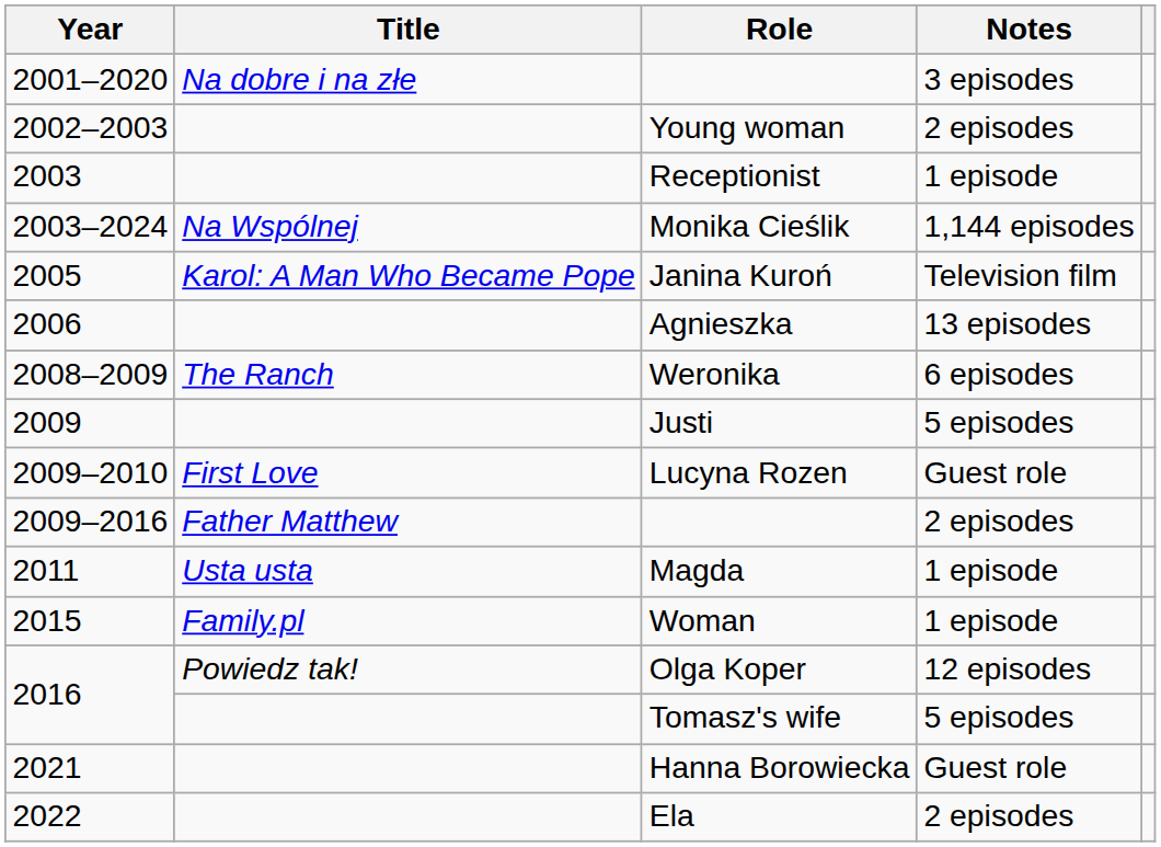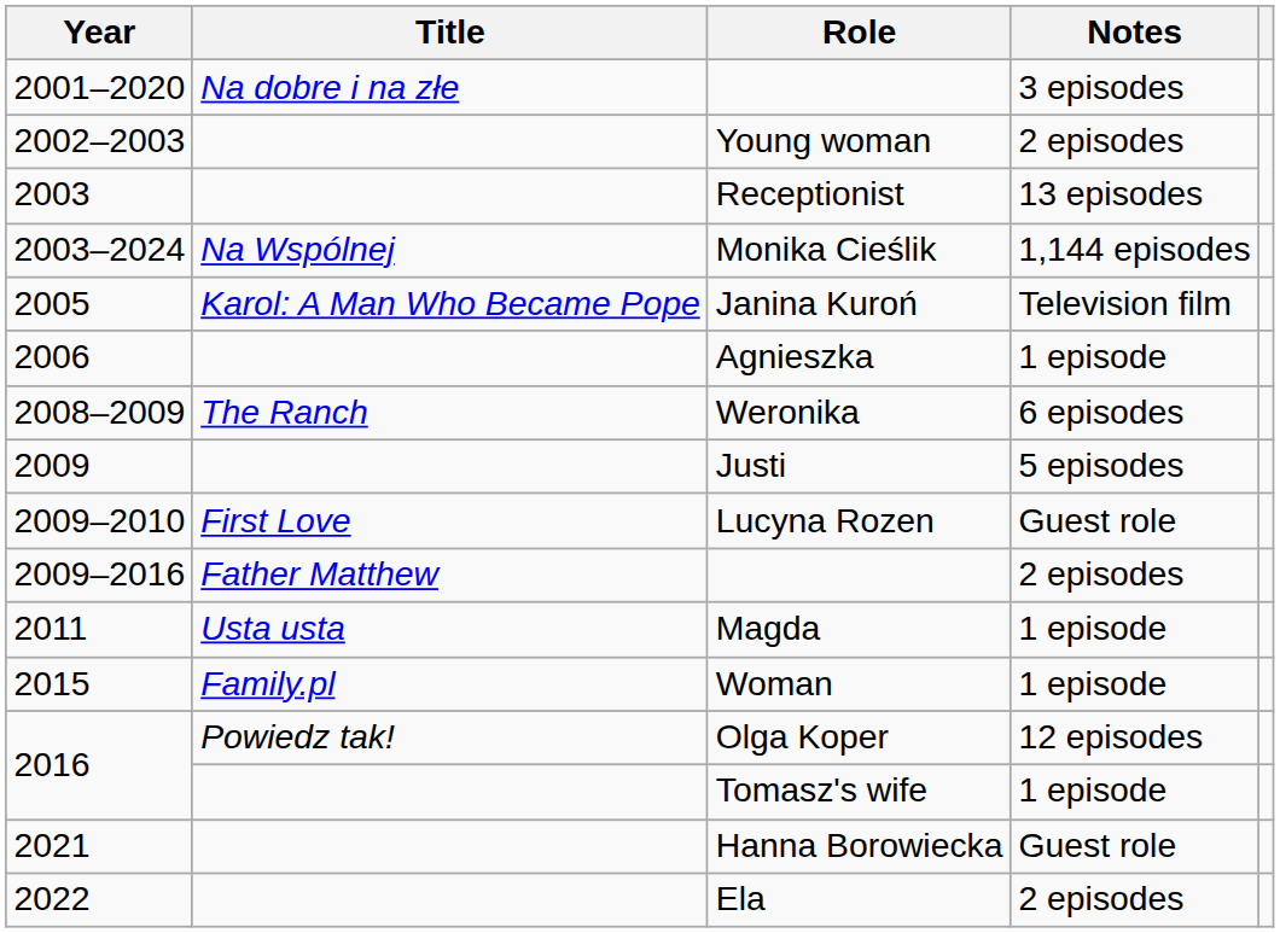Receptionist | Notes: 1 episode -> 13 episodes
Agnieszka | Notes: 13 episodes -> 1 episode
Tomasz's wife | Notes: 5 episodes -> 1 episode
